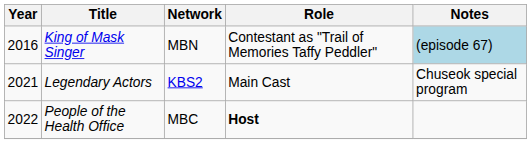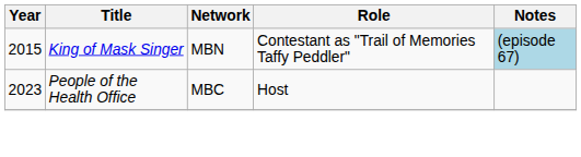King of Mask Singer | Year: 2016 -> 2015
- row: 2021 | Legendary Actors | KBS2 | Main Cast | Chuseok special program
People of the Health Office | Year: 2022 -> 2023
People of the Health Office | Role: bold -> normal
